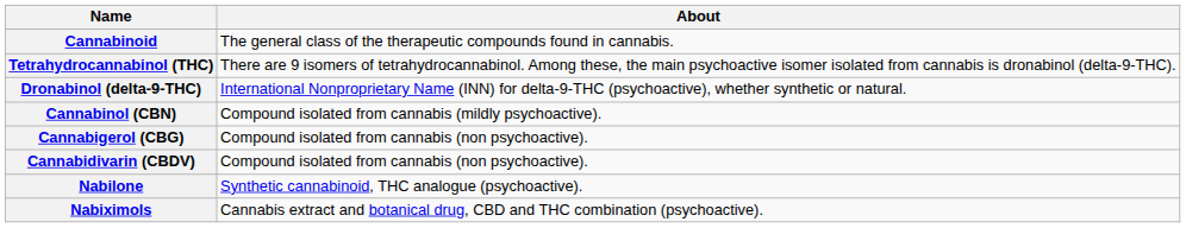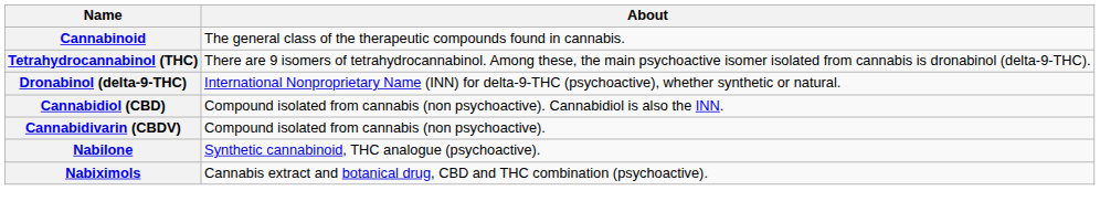+ row: Cannabidiol (CBD) | Compound isolated from cannabis (non psychoactive). Cannabidiol is also the INN.
- row: Cannabinol (CBN) | Compound isolated from cannabis (mildly psychoactive).
- row: Cannabigerol (CBG) | Compound isolated from cannabis (non psychoactive).
